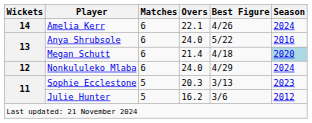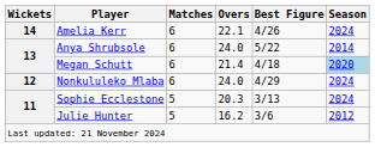Anya Shrubsole | Season: 2016 -> 2014
Sophie Ecclestone | Season: 2023 -> 2024
